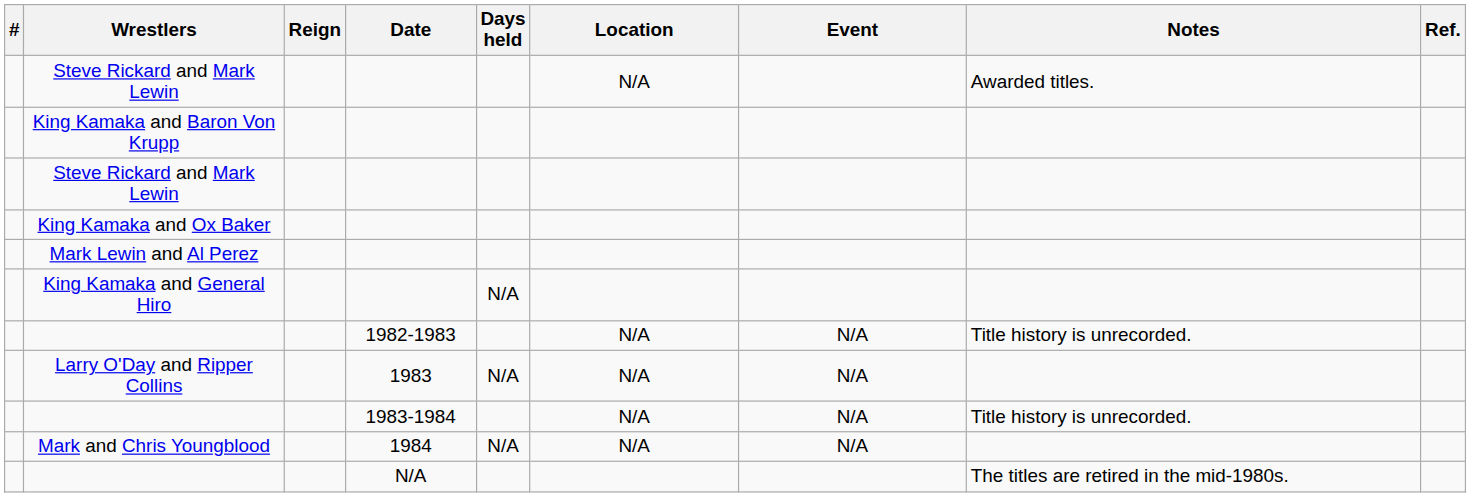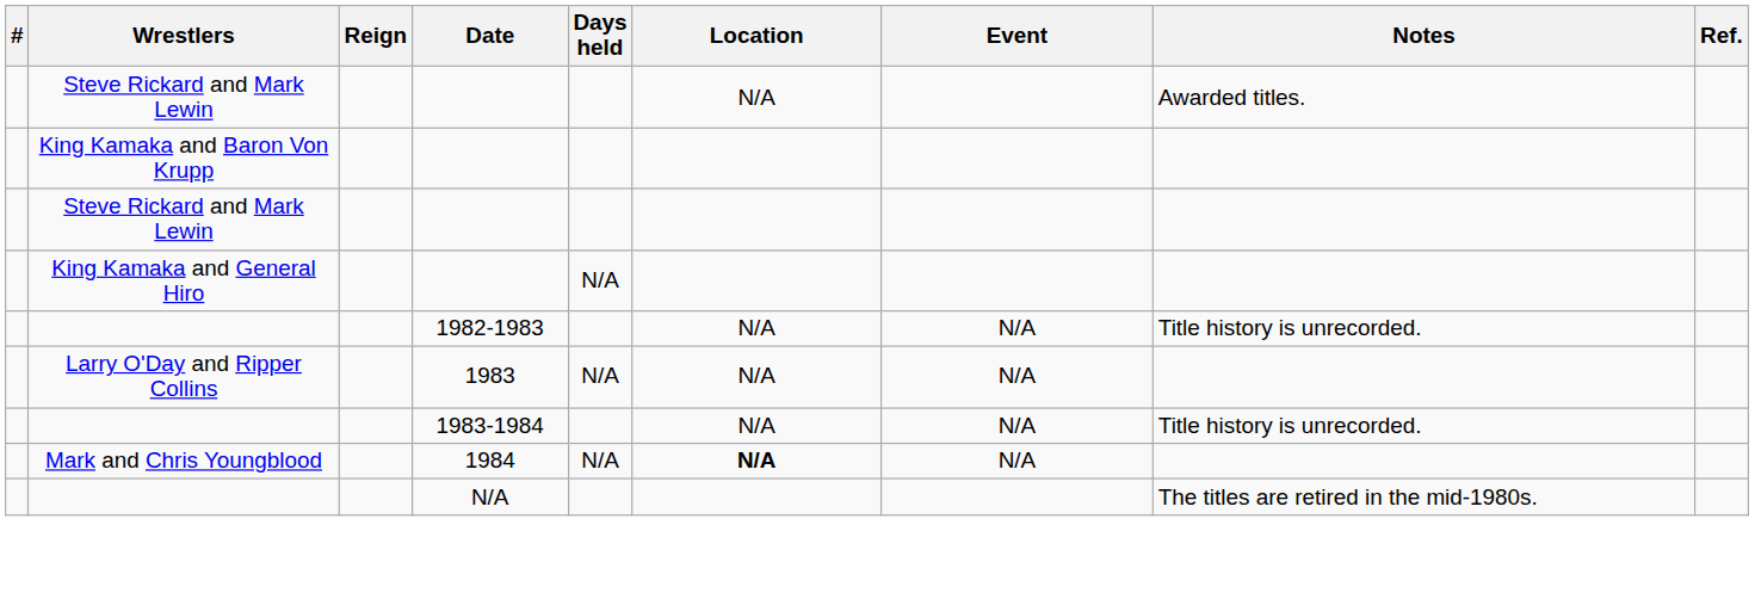- row: King Kamaka and Ox Baker
- row: Mark Lewin and Al Perez
Mark and Chris Youngblood | Location: normal -> bold
